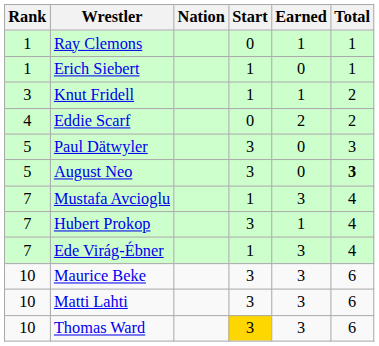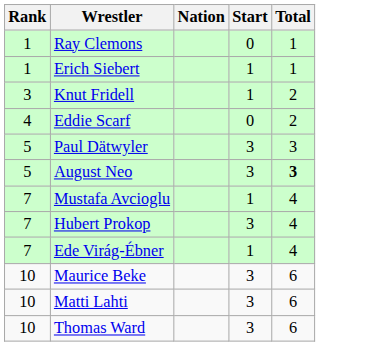- column: Earned | 1 | 0 | 1 | 2 | 0 | 0 | 3 | 1 | 3 | 3 | 3 | 3
Thomas Ward | Start: gold background -> no background
